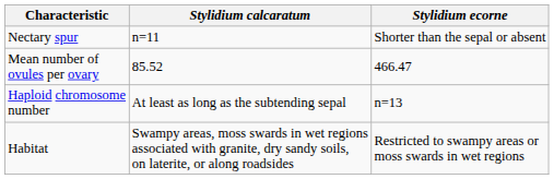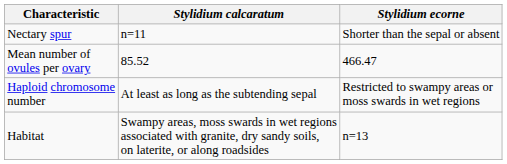Haploid chromosome number | Stylidium ecorne: n=13 -> Restricted to swampy areas or moss swards in wet regions
Habitat | Stylidium ecorne: Restricted to swampy areas or moss swards in wet regions -> n=13
